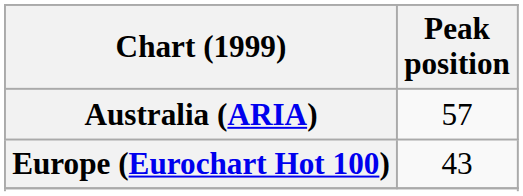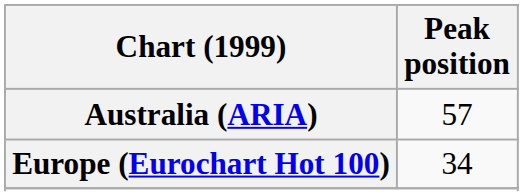Europe (Eurochart Hot 100) | Peak position: 43 -> 34
